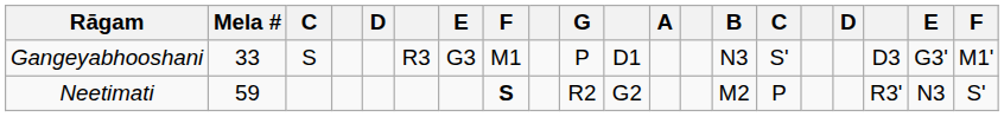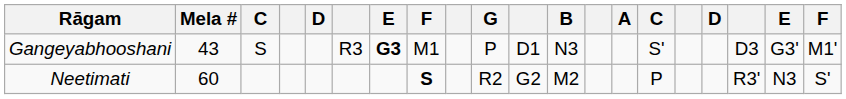columns swapped: A <-> B
Gangeyabhooshani | Mela #: 33 -> 43
Gangeyabhooshani | column 7: normal -> bold
Neetimati | Mela #: 59 -> 60
